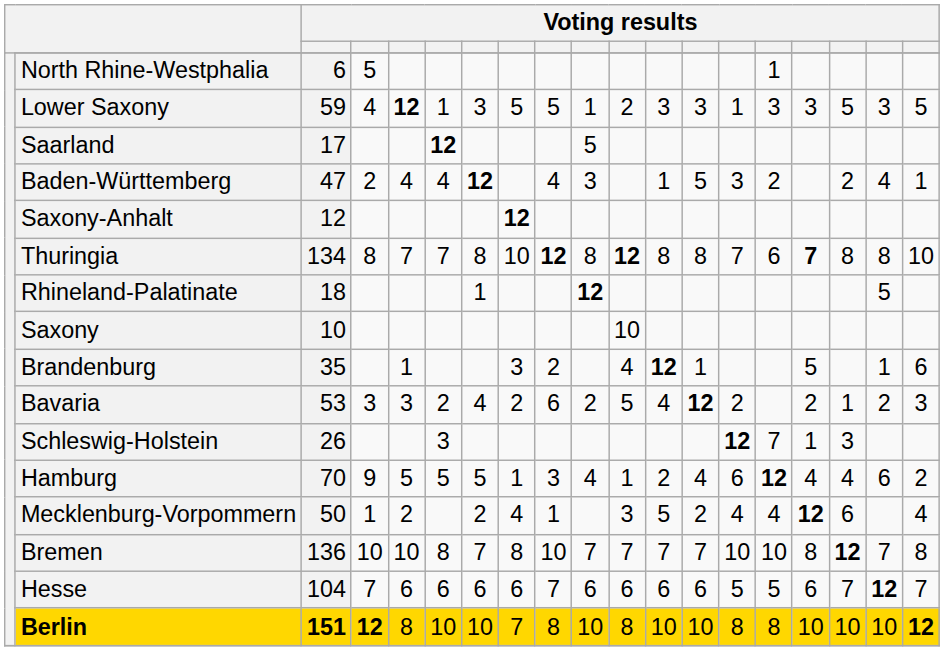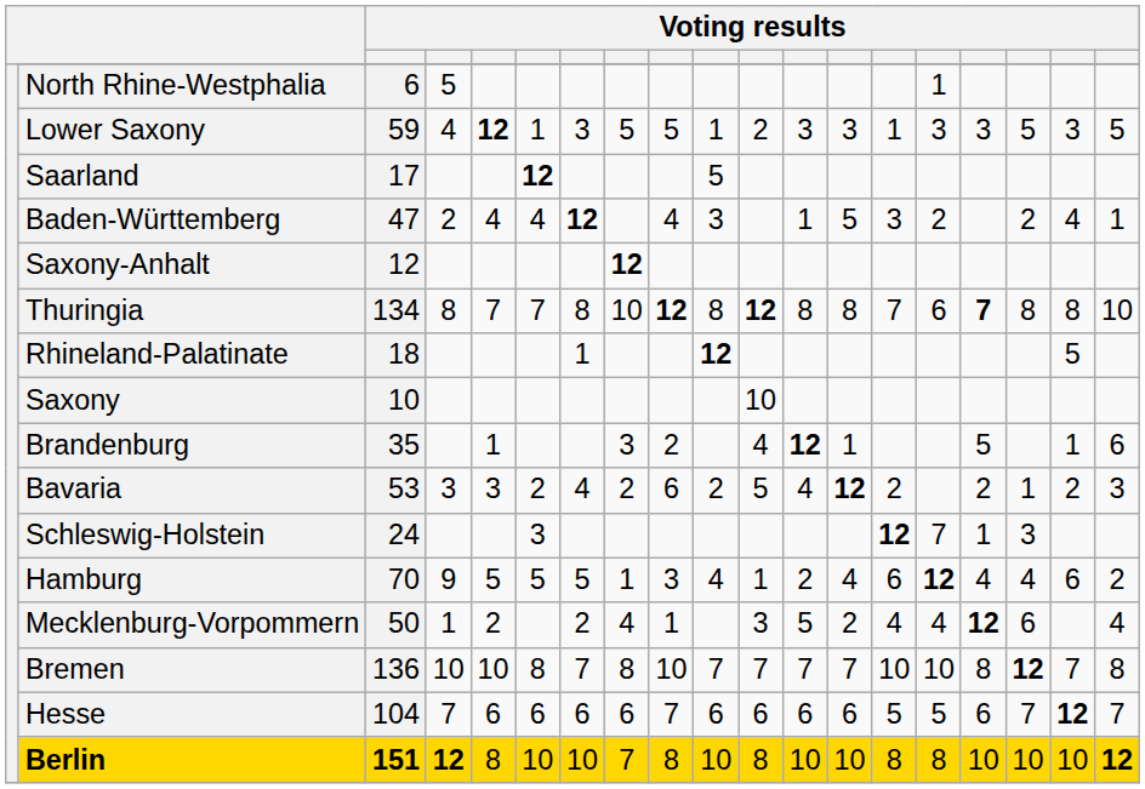Schleswig-Holstein | column 3: 26 -> 24
